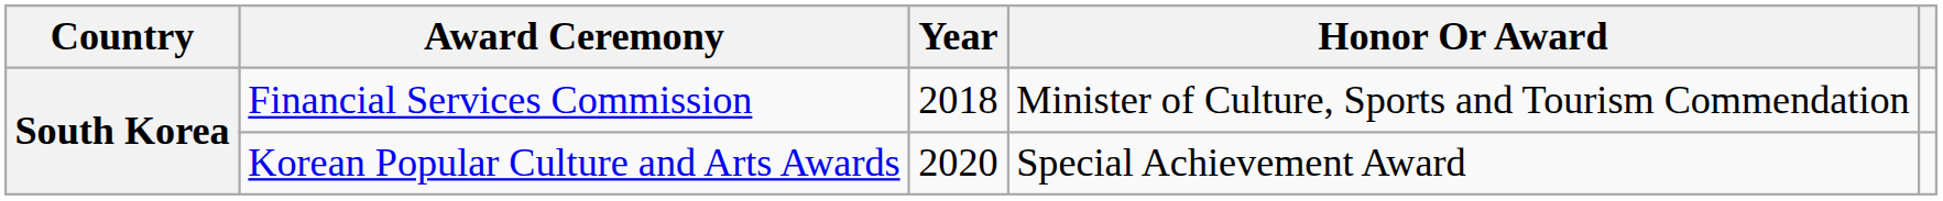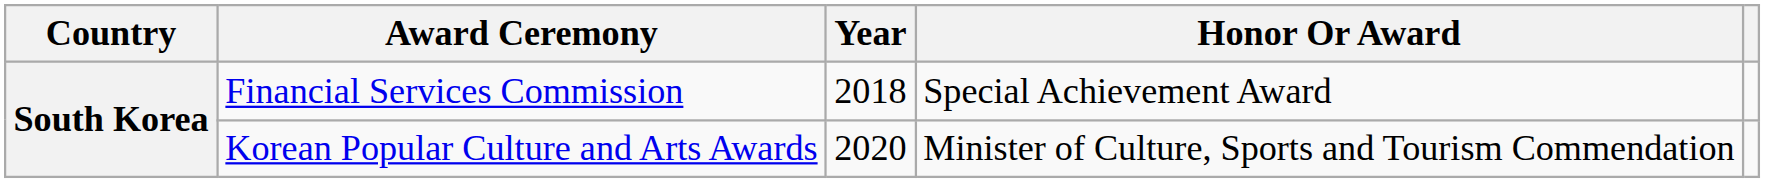Financial Services Commission | Honor Or Award: Minister of Culture, Sports and Tourism Commendation -> Special Achievement Award
Korean Popular Culture and Arts Awards | Honor Or Award: Special Achievement Award -> Minister of Culture, Sports and Tourism Commendation
